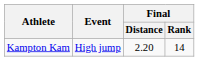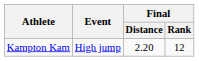Kampton Kam | Final / Rank: 14 -> 12
